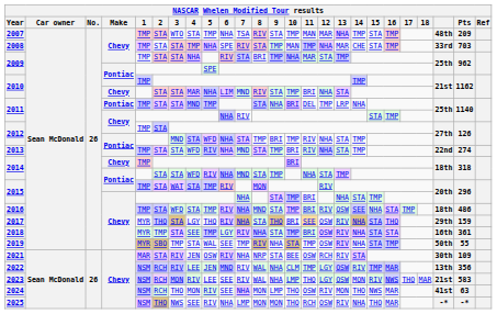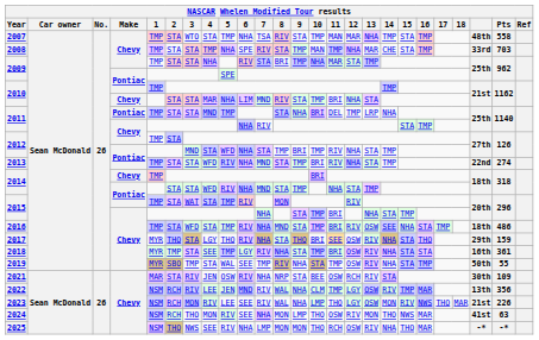2007 | Pts: 209 -> 558
2023 | Pts: 583 -> 226
